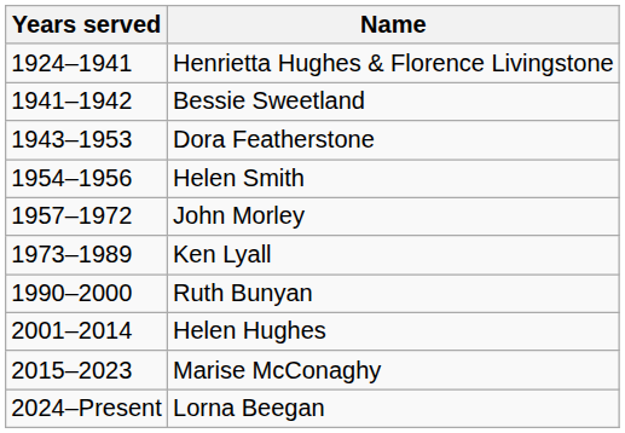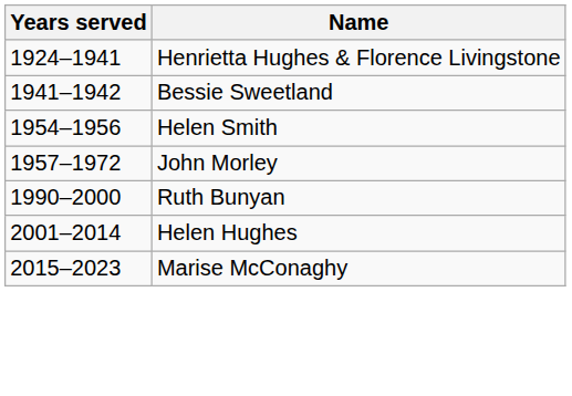- row: 1943–1953 | Dora Featherstone
- row: 1973–1989 | Ken Lyall
- row: 2024–Present | Lorna Beegan
